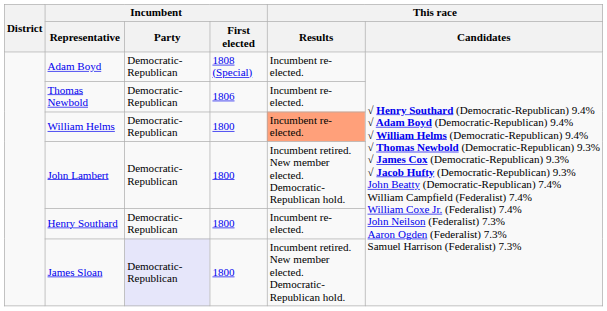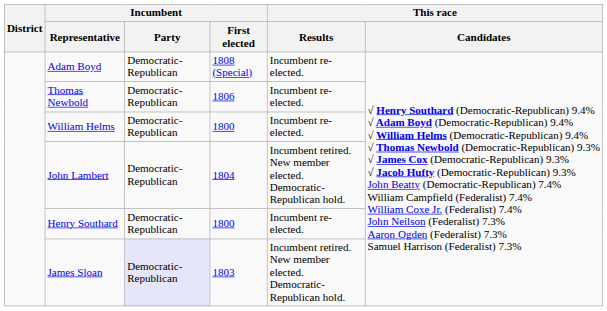William Helms | This race / Results: lightsalmon background -> no background
John Lambert | Incumbent / First elected: 1800 -> 1804
James Sloan | Incumbent / First elected: 1800 -> 1803
